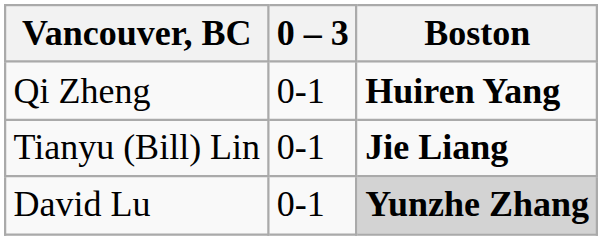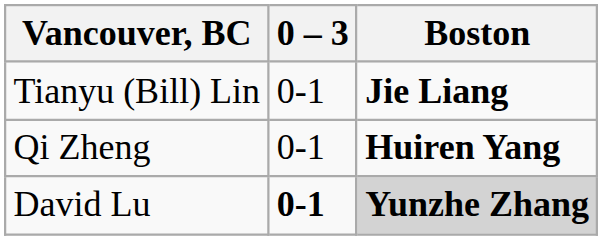rows swapped: Qi Zheng <-> Tianyu (Bill) Lin
David Lu | 0 – 3: normal -> bold
